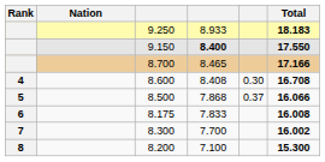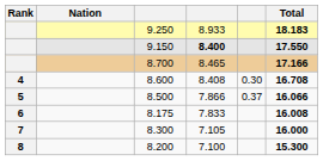8.500 | column 4: 7.868 -> 7.866
8.300 | column 4: 7.700 -> 7.105
8.300 | Total: 16.002 -> 16.000
